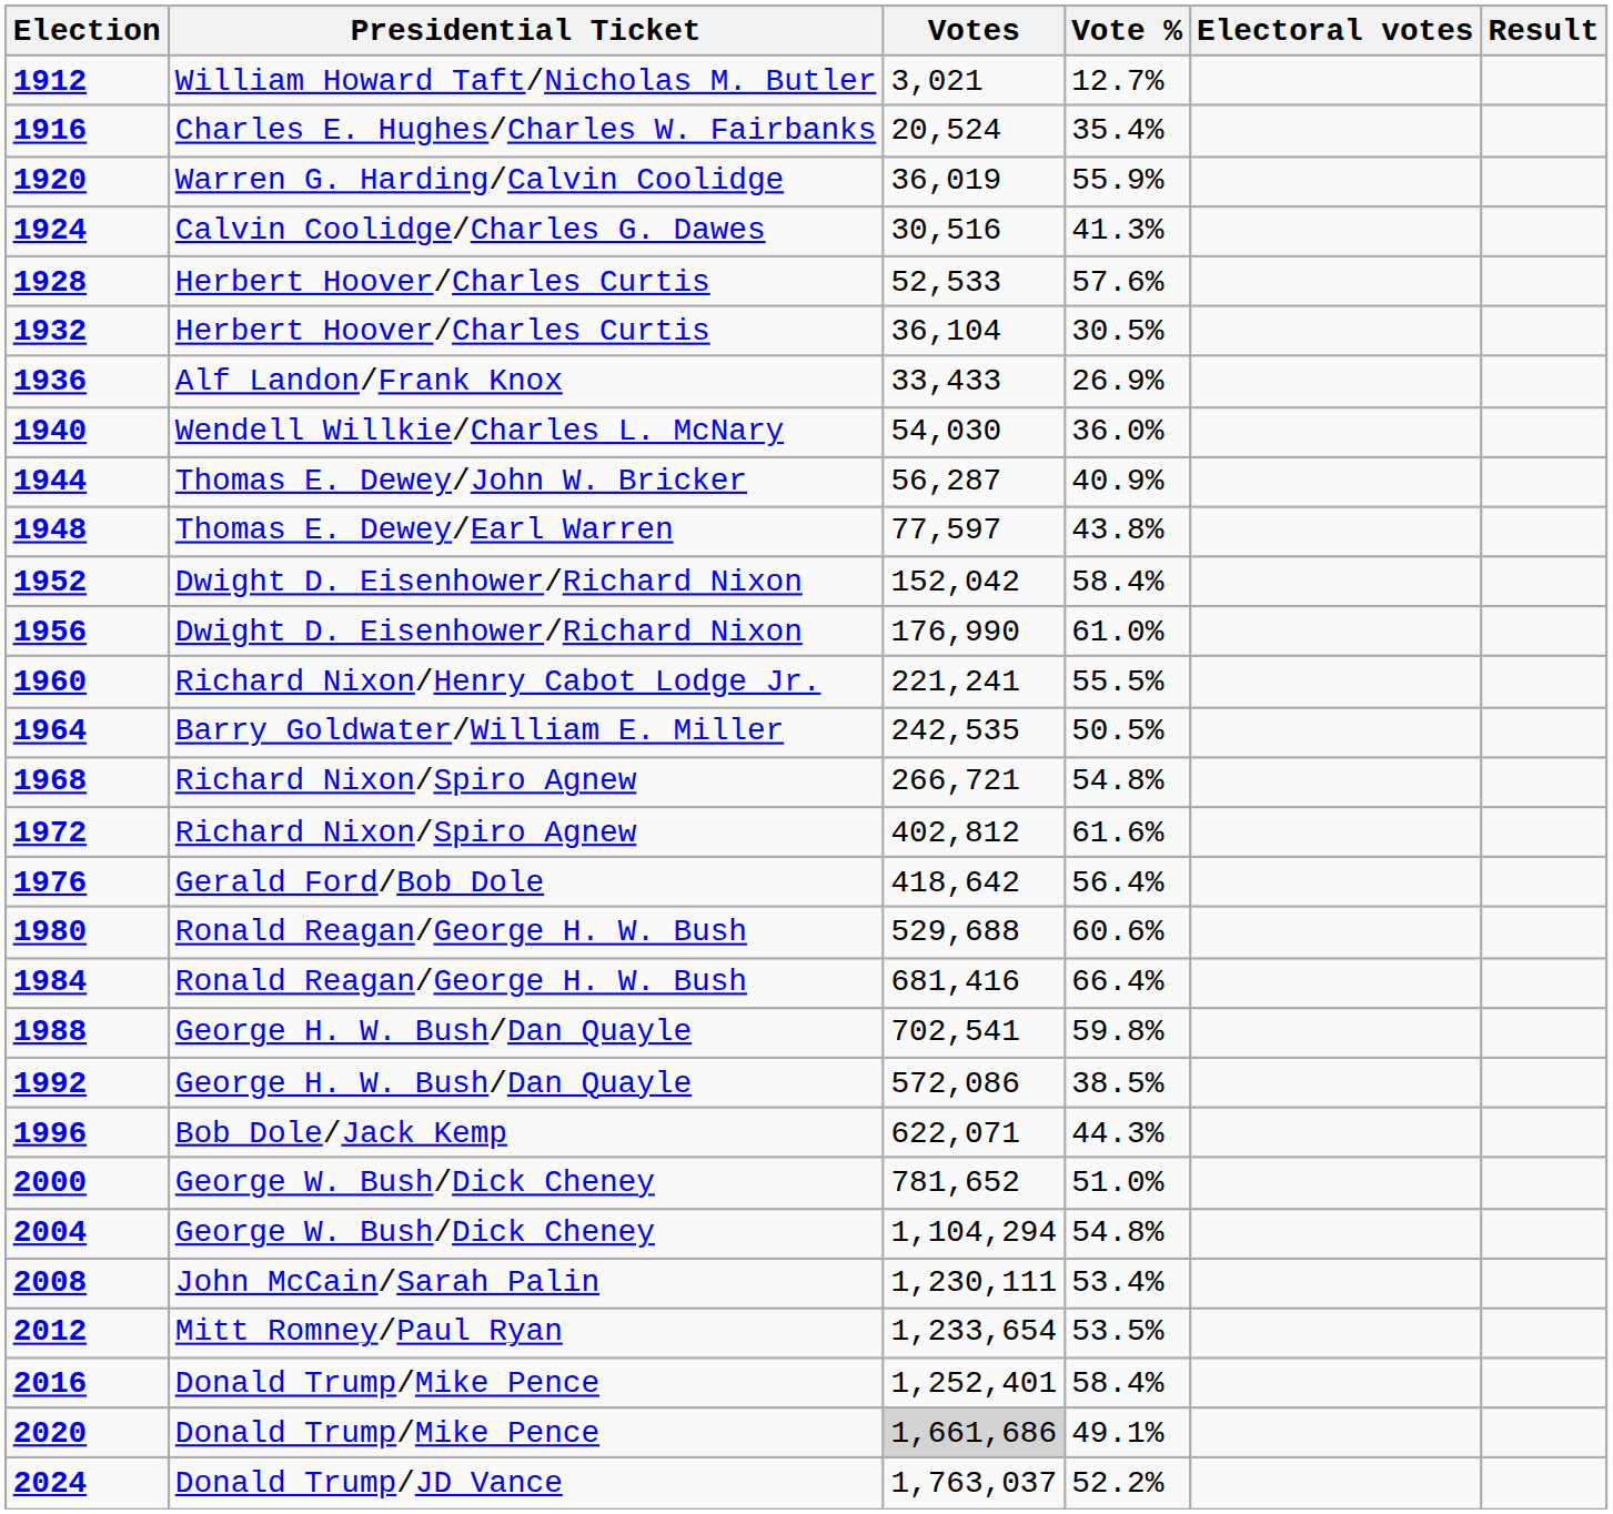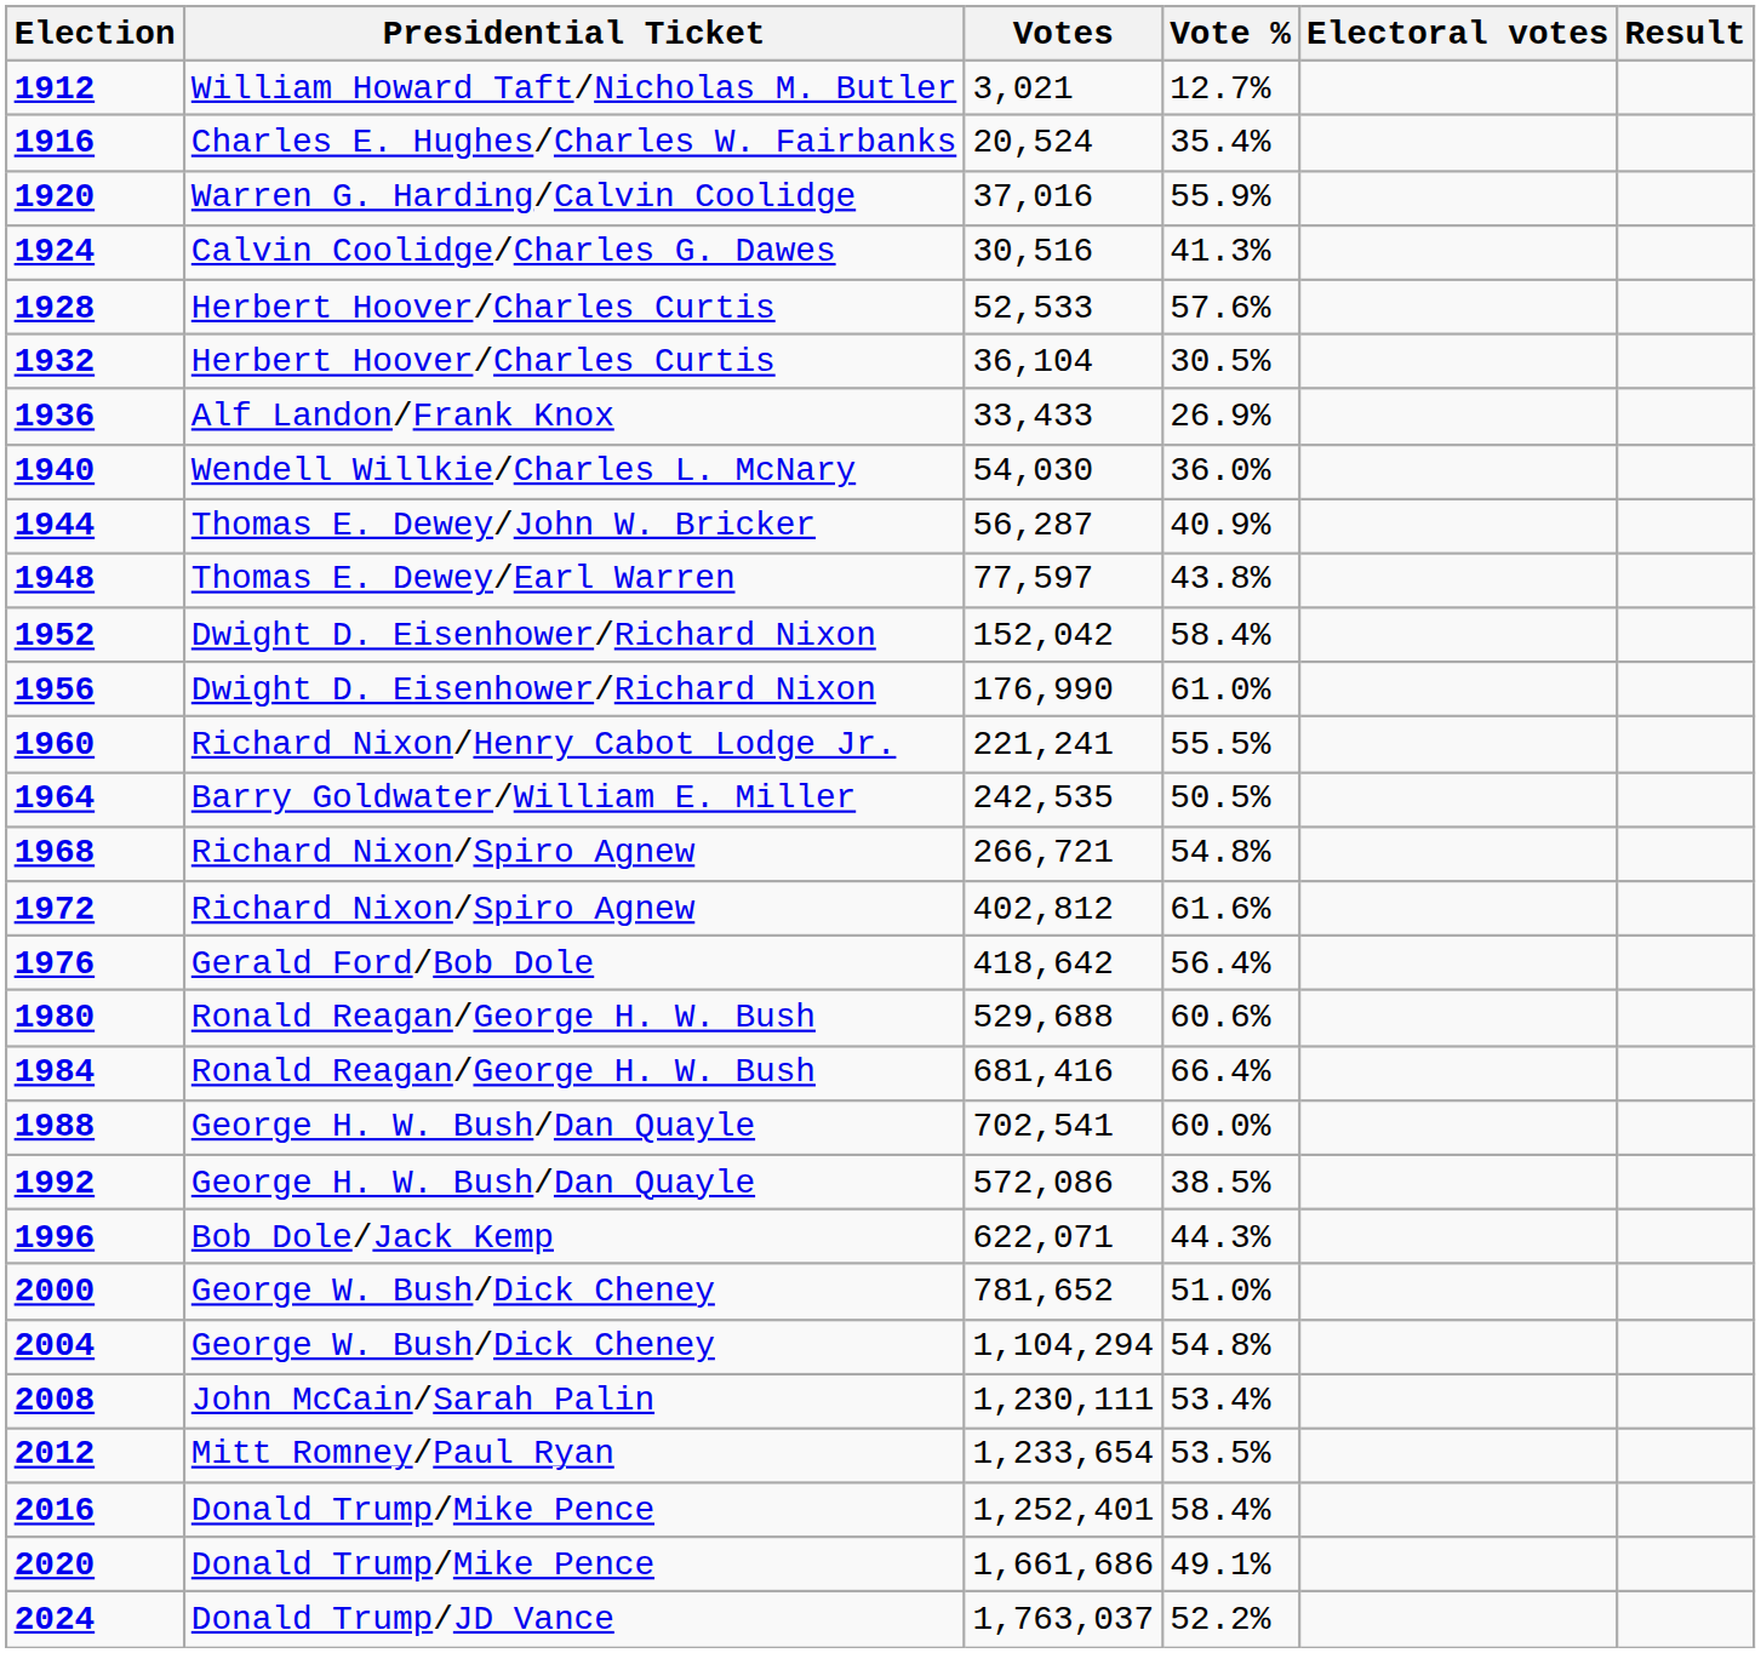1920 | Votes: 36,019 -> 37,016
1988 | Vote %: 59.8% -> 60.0%
2020 | Votes: lightgrey background -> no background
